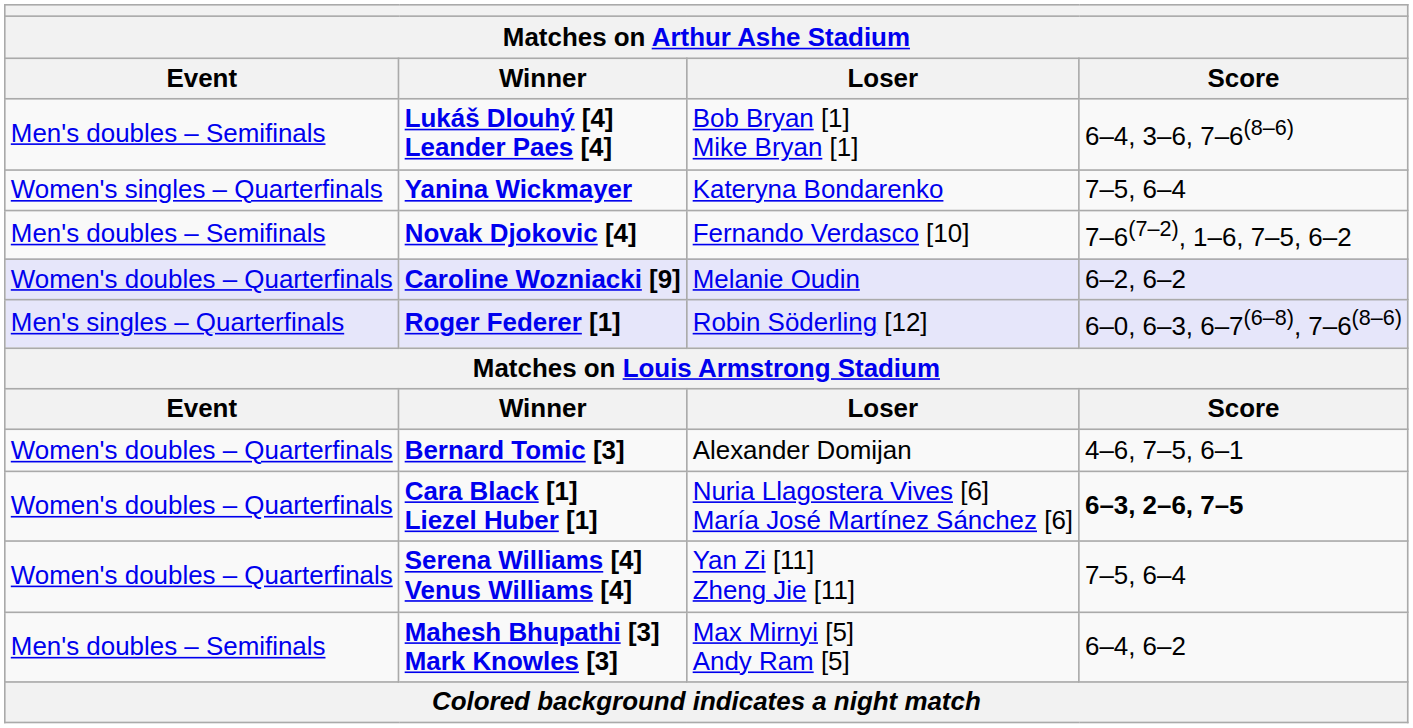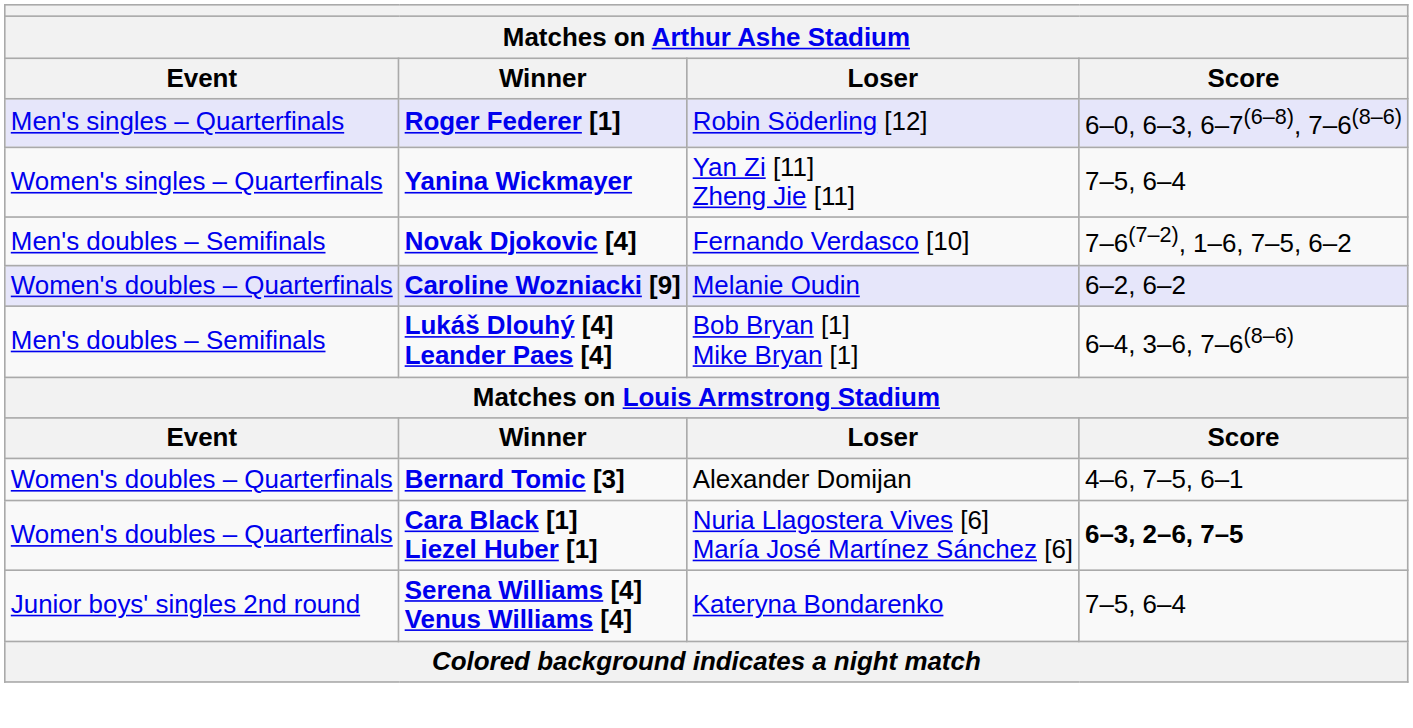rows swapped: Lukáš Dlouhý [4] Leander Paes [4] <-> Roger Federer [1]
Yanina Wickmayer | Loser: Kateryna Bondarenko -> Yan Zi [11] Zheng Jie [11]
Serena Williams [4] Venus Williams [4] | Event: Women's doubles – Quarterfinals -> Junior boys' singles 2nd round
Serena Williams [4] Venus Williams [4] | Loser: Yan Zi [11] Zheng Jie [11] -> Kateryna Bondarenko
- row: Men's doubles – Semifinals | Mahesh Bhupathi [3] Mark Knowles [3] | Max Mirnyi [5] Andy Ram [5] | 6–4, 6–2
